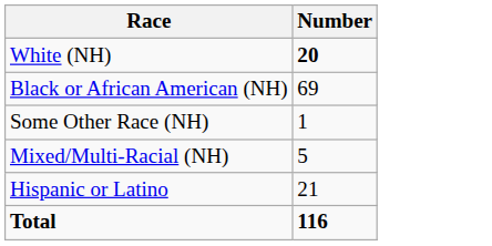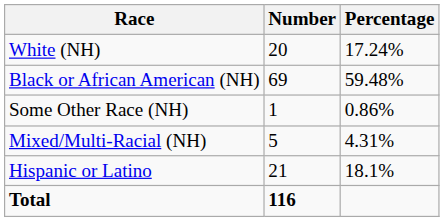+ column: Percentage | 17.24% | 59.48% | 0.86% | 4.31% | 18.1%
White (NH) | Number: bold -> normal
